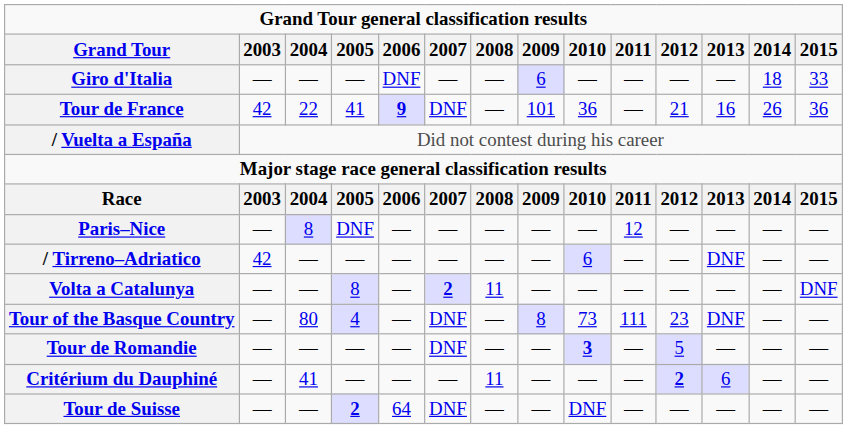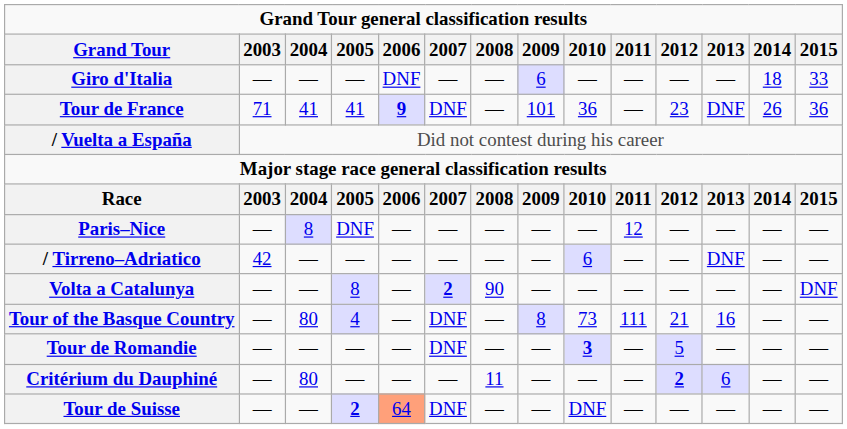Tour de France | 2003: 42 -> 71
Tour de France | 2004: 22 -> 41
Tour de France | 2012: 21 -> 23
Tour de France | 2013: 16 -> DNF
Volta a Catalunya | 2008: 11 -> 90
Tour of the Basque Country | 2012: 23 -> 21
Tour of the Basque Country | 2013: DNF -> 16
Critérium du Dauphiné | 2004: 41 -> 80
Tour de Suisse | 2006: no background -> lightsalmon background
